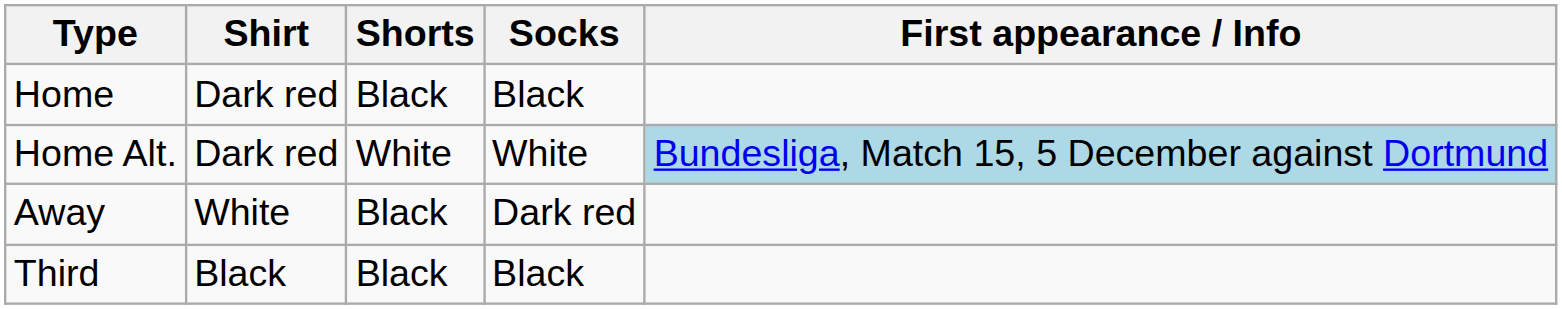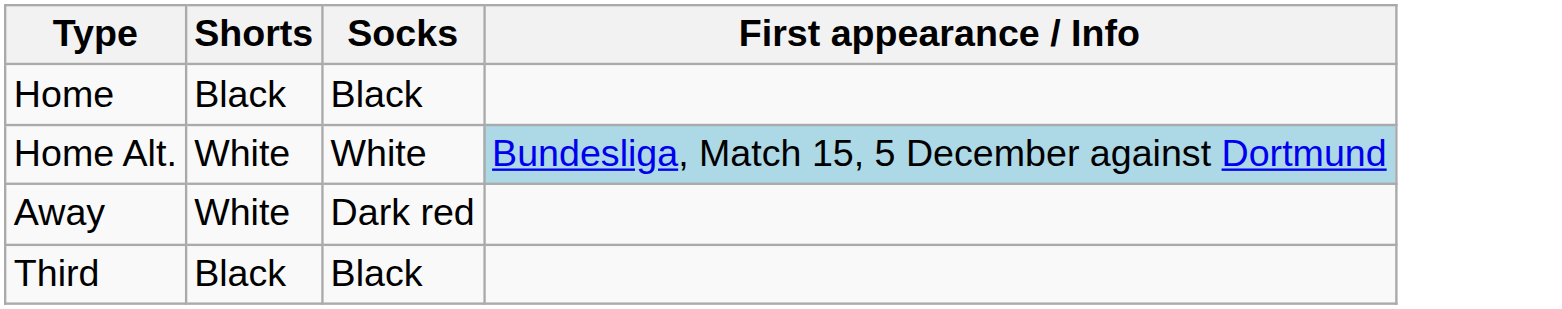- column: Shirt | Dark red | Dark red | White | Black
Away | Shorts: Black -> White
